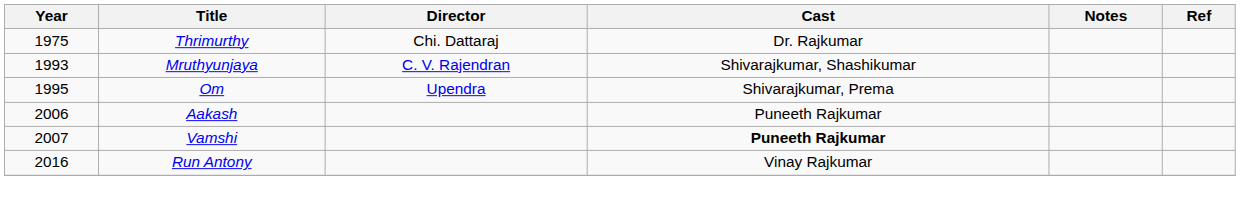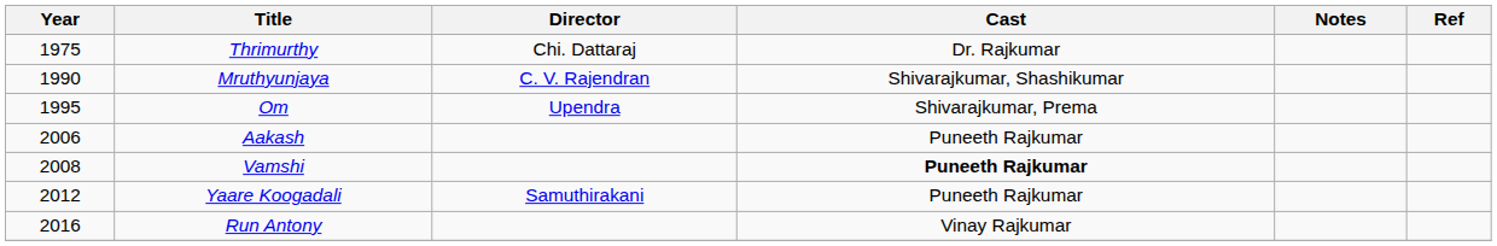Mruthyunjaya | Year: 1993 -> 1990
Vamshi | Year: 2007 -> 2008
+ row: 2012 | Yaare Koogadali | Samuthirakani | Puneeth Rajkumar
